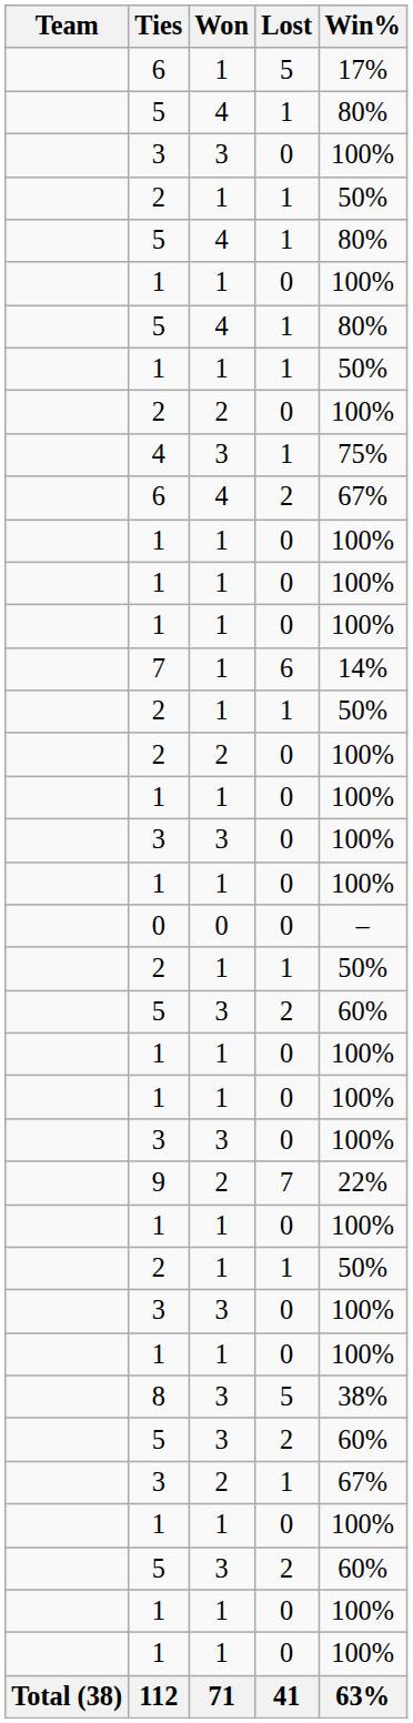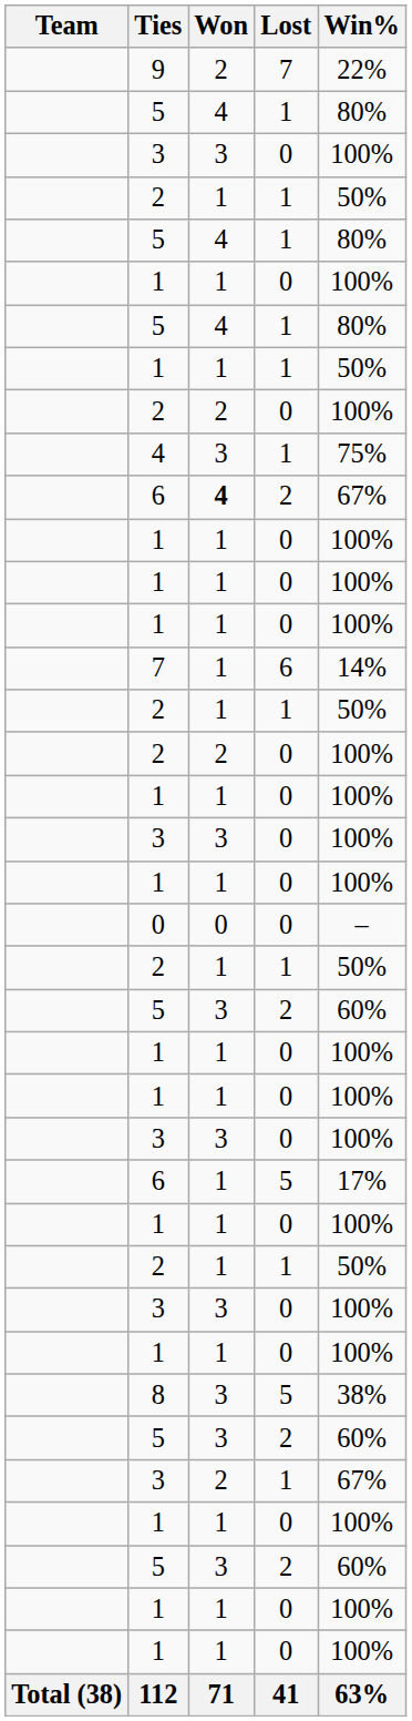rows swapped: 9 <-> 6 / 5
6 / 2 | Won: normal -> bold
